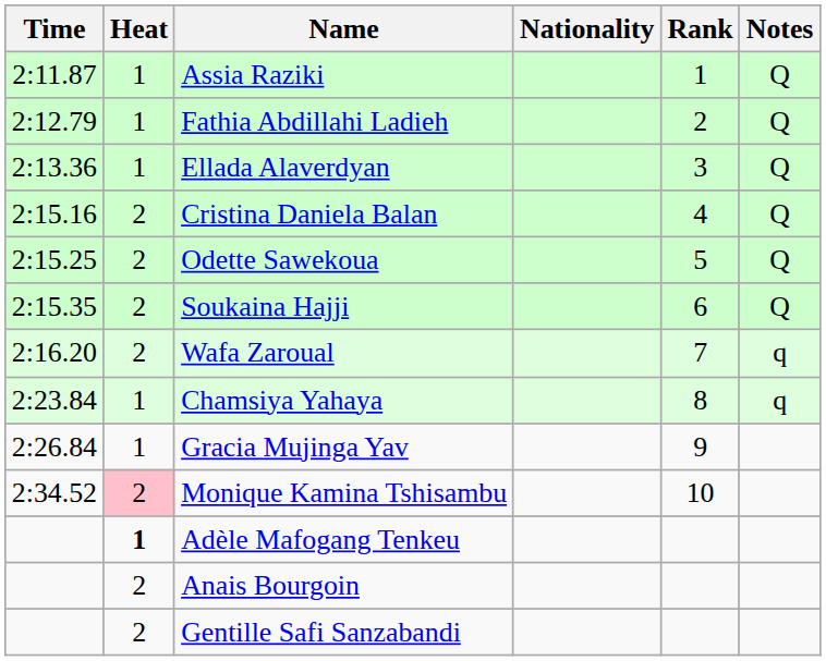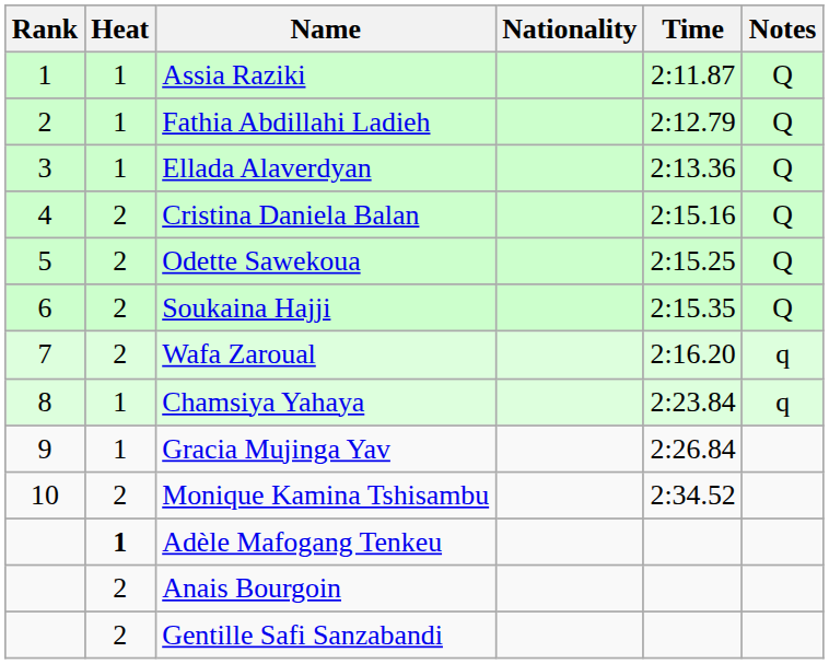columns swapped: Rank <-> Time
Monique Kamina Tshisambu | Heat: pink background -> no background
